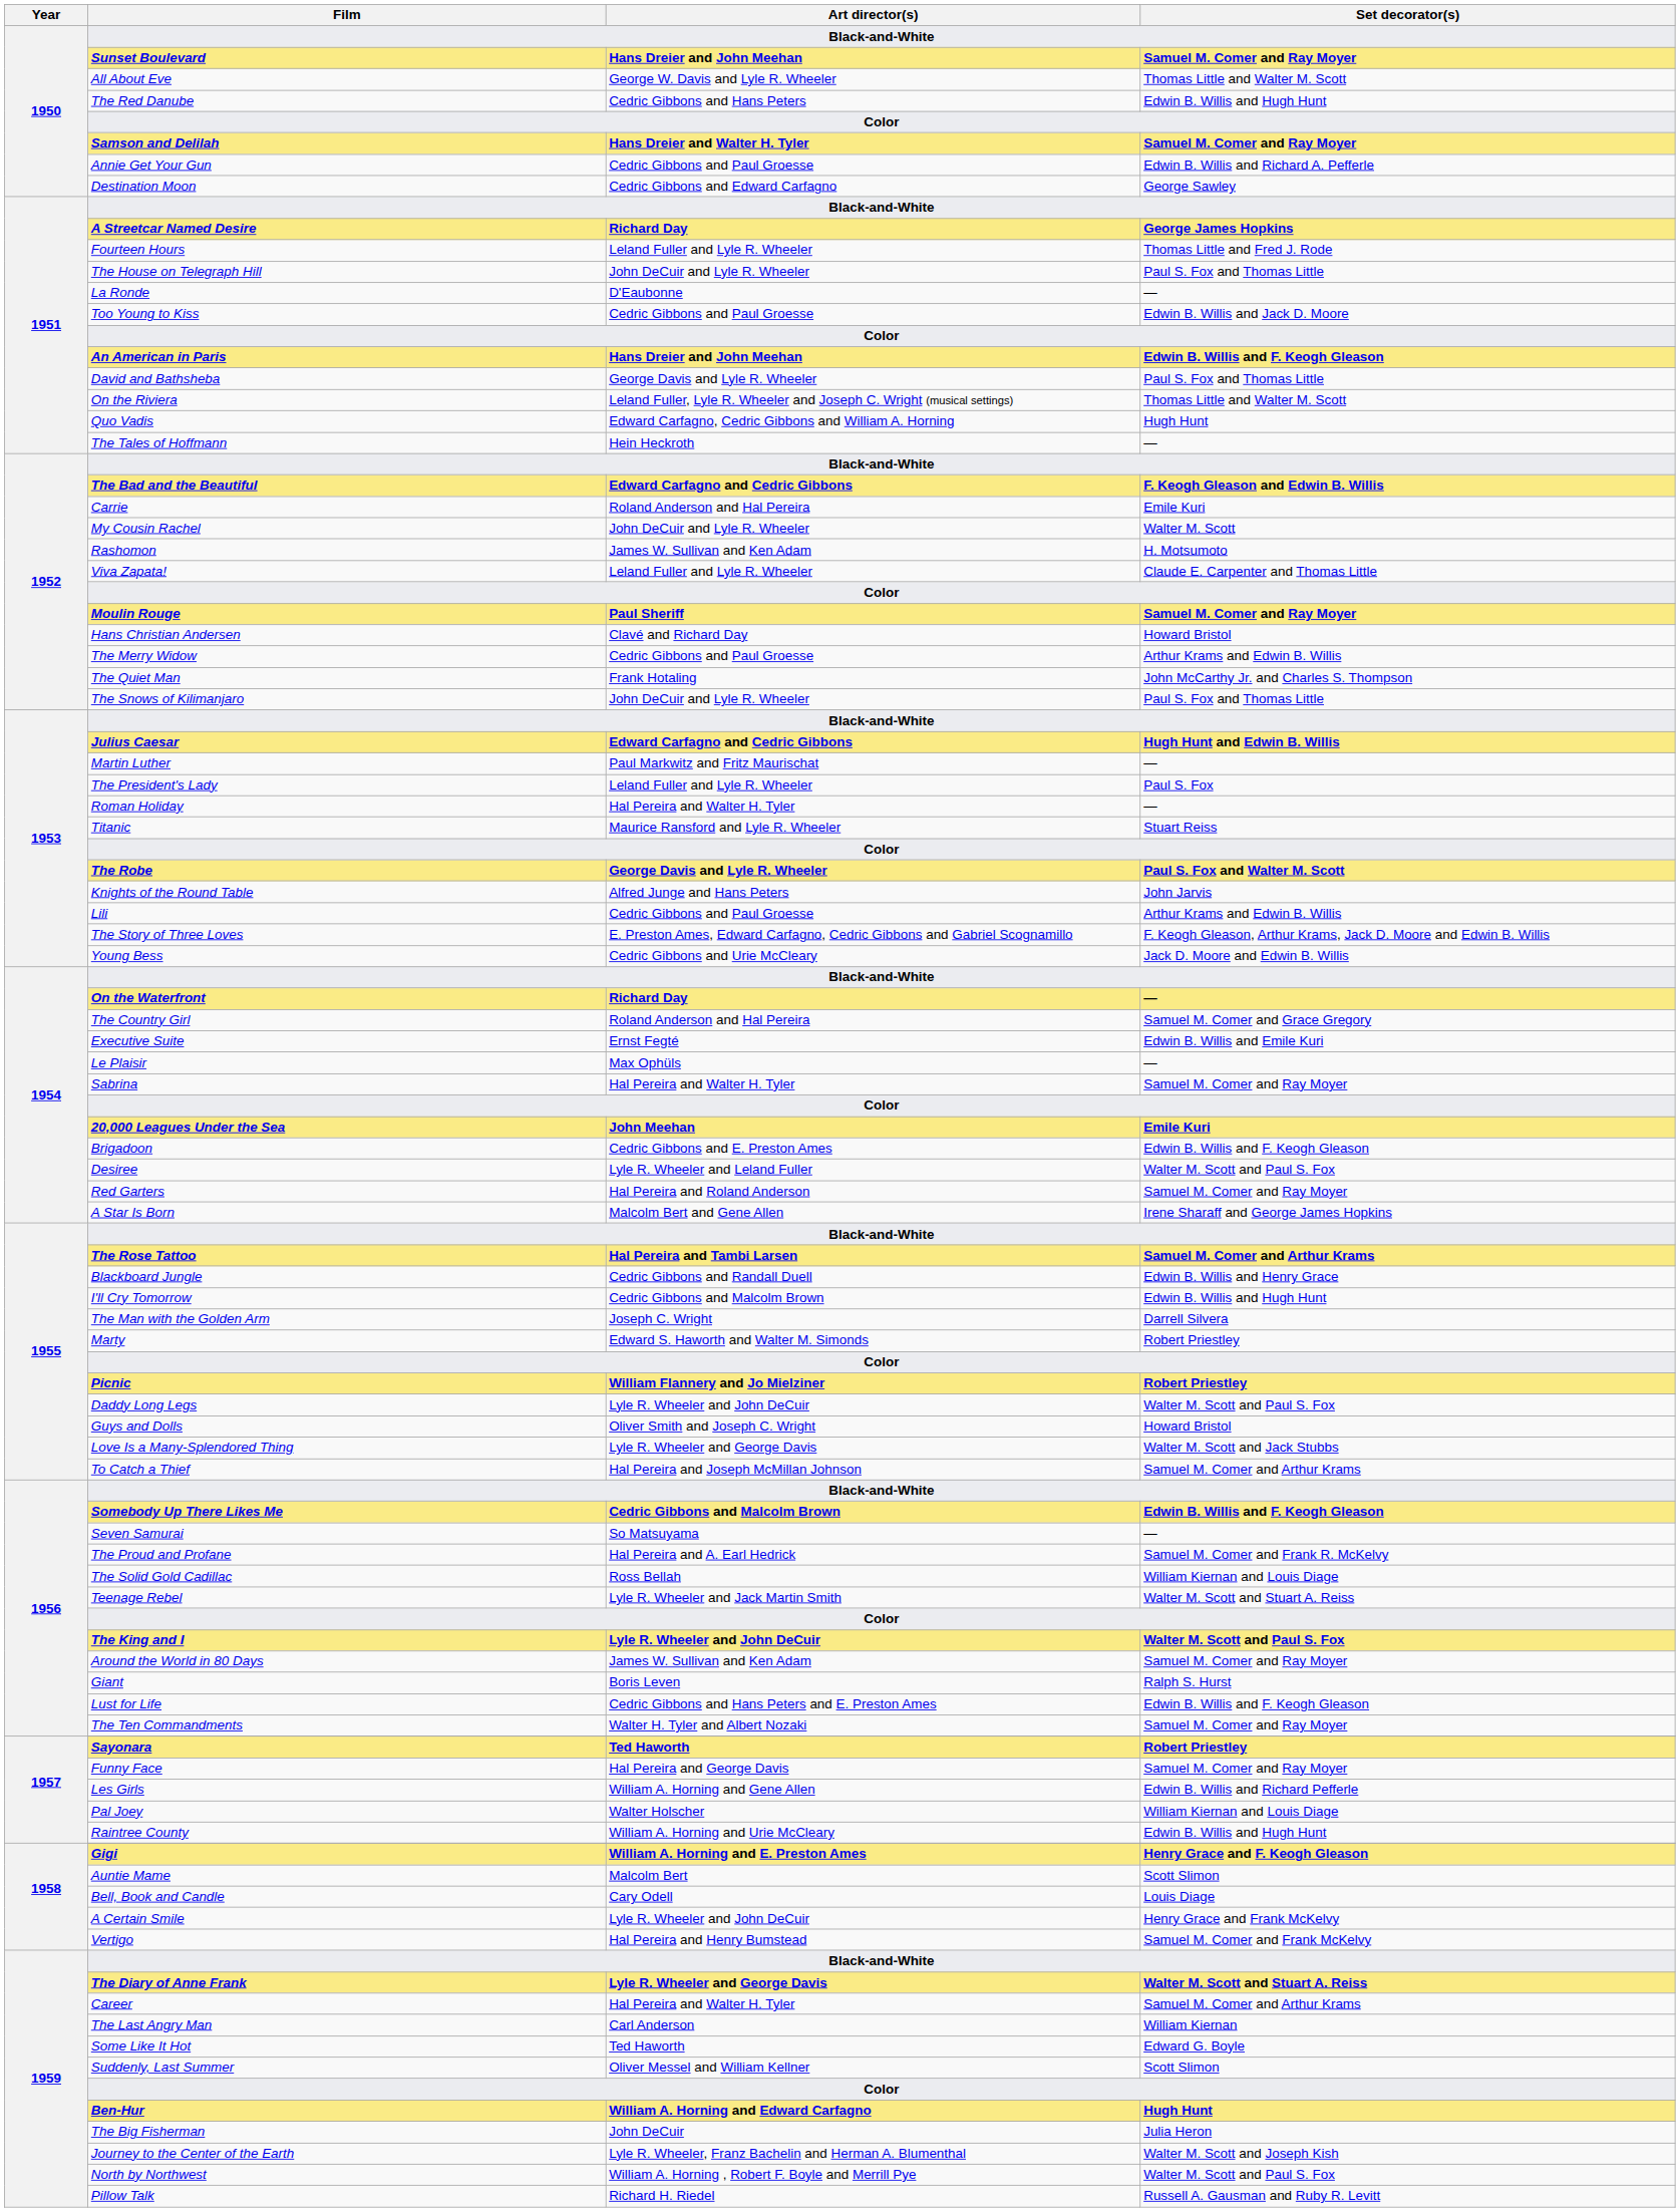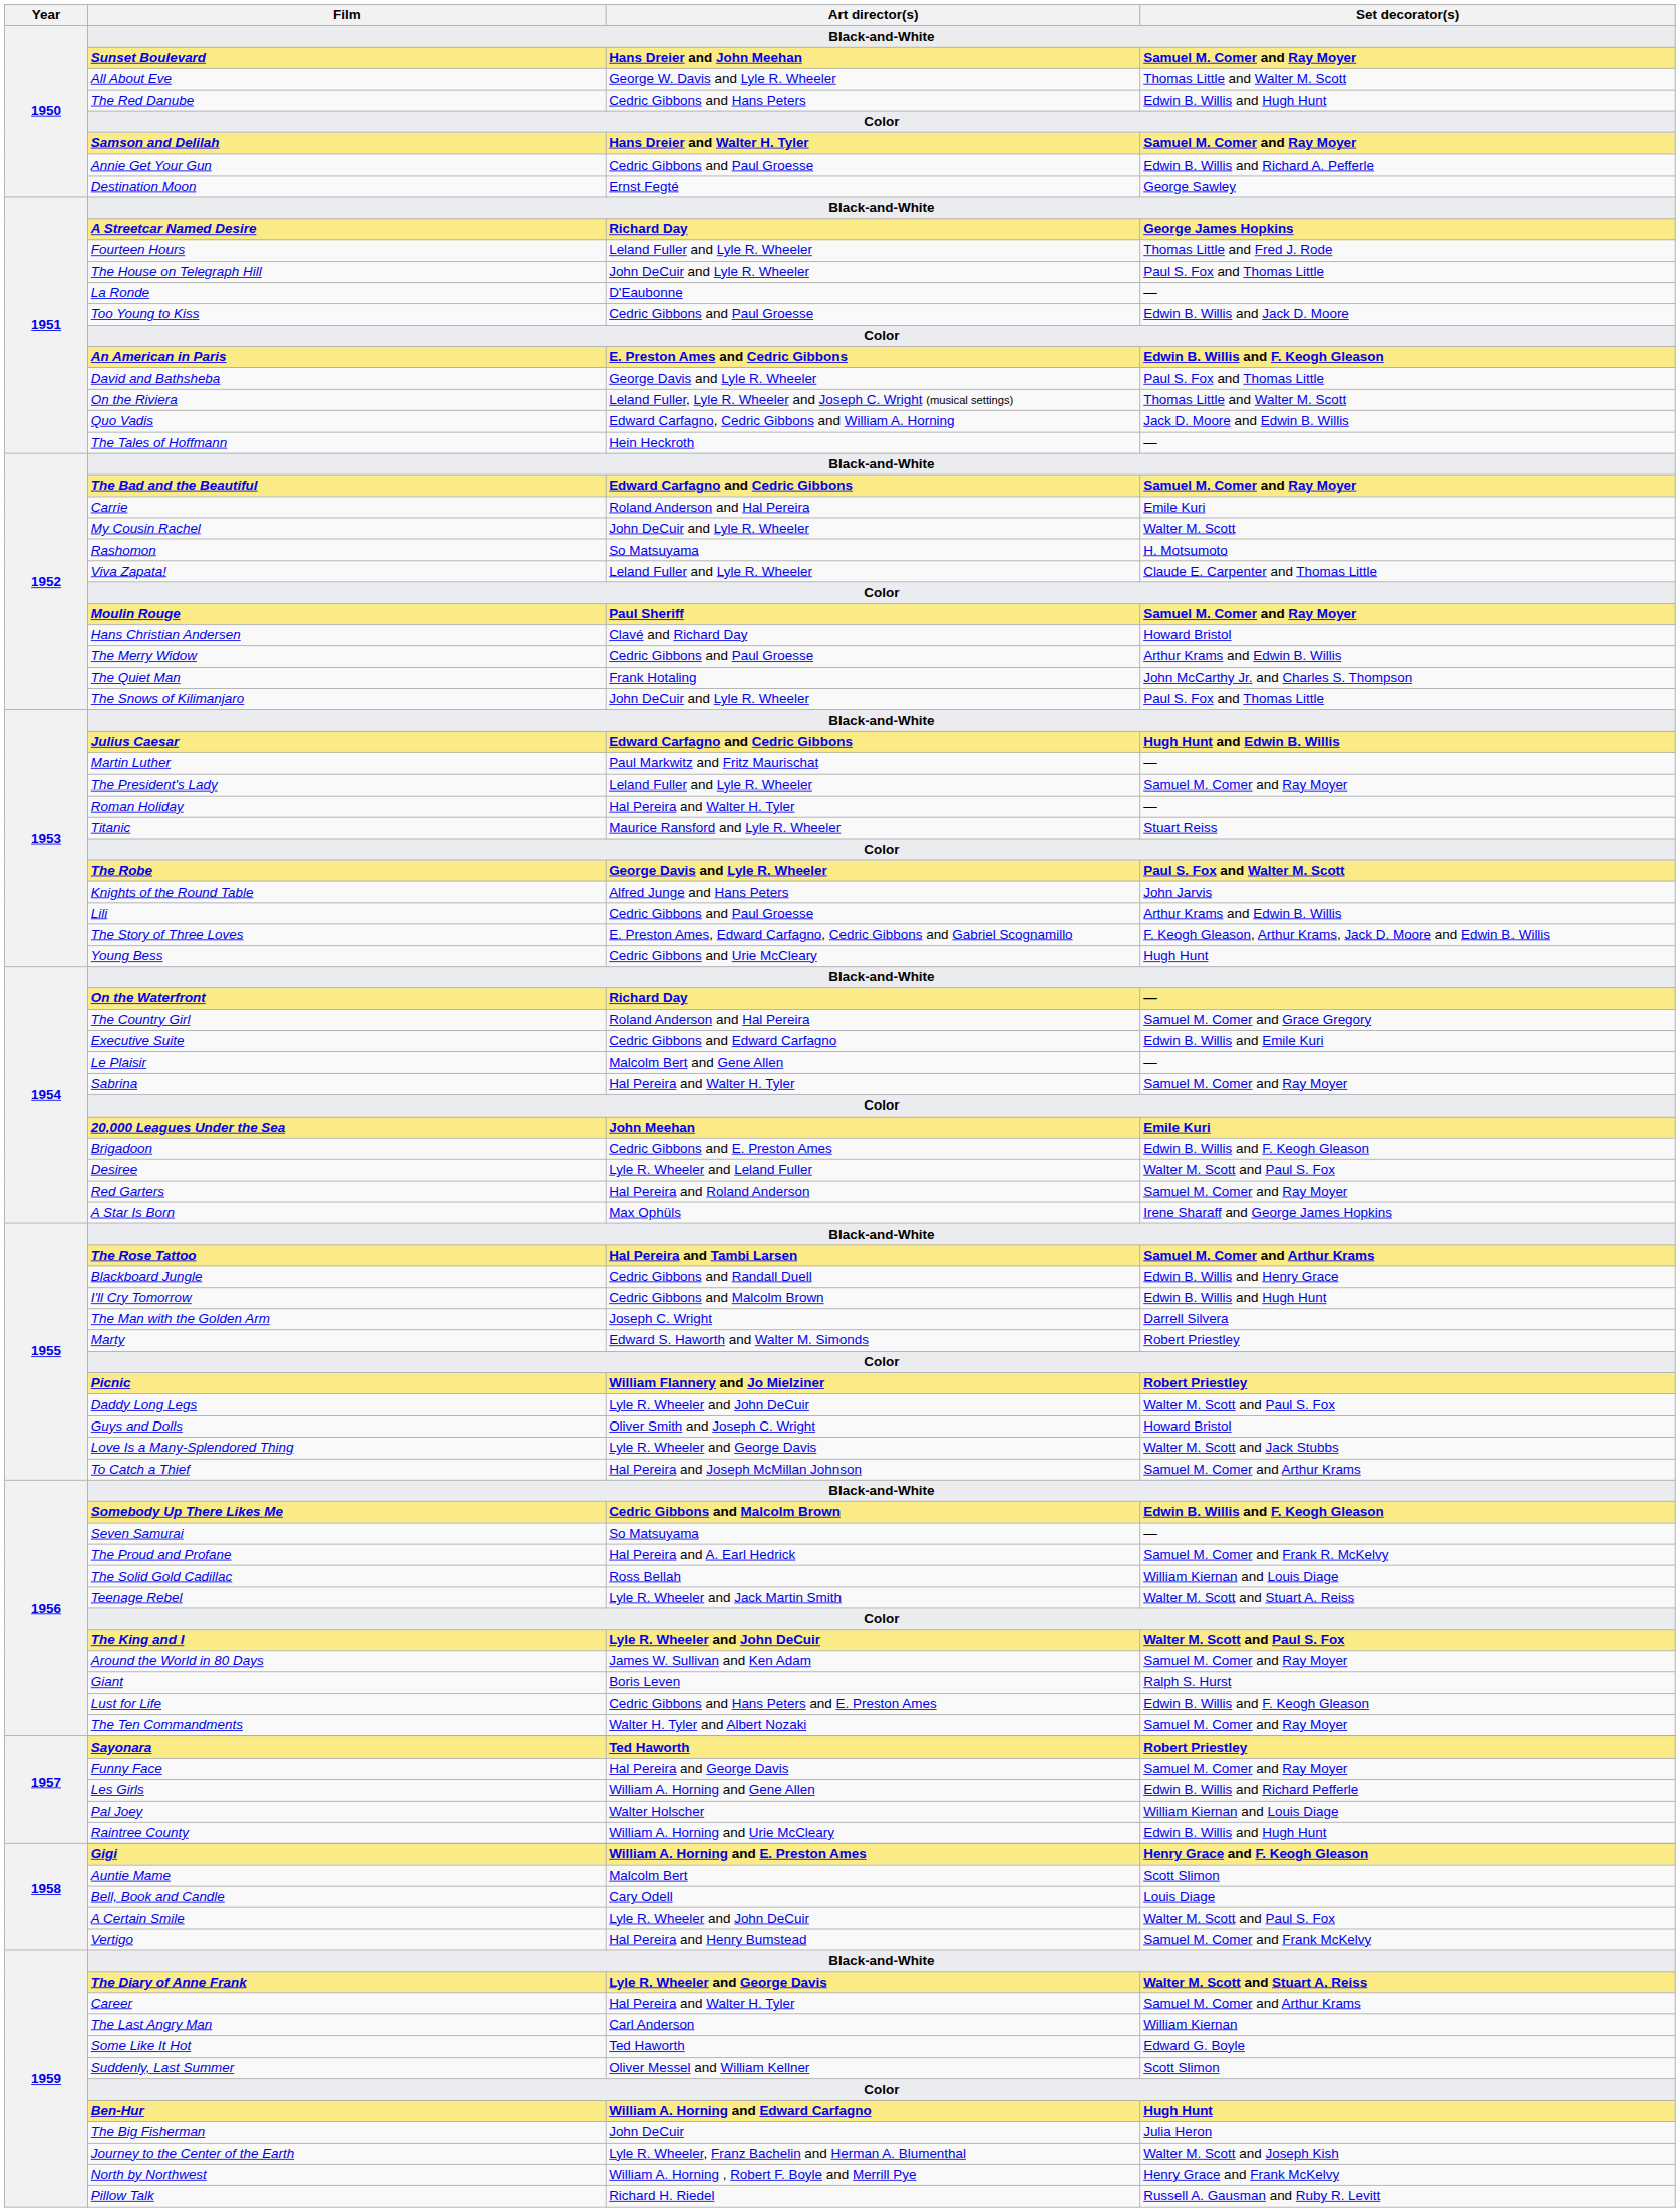Destination Moon | Art director(s): Cedric Gibbons and Edward Carfagno -> Ernst Fegté
An American in Paris | Art director(s): Hans Dreier and John Meehan -> E. Preston Ames and Cedric Gibbons
Quo Vadis | Set decorator(s): Hugh Hunt -> Jack D. Moore and Edwin B. Willis
The Bad and the Beautiful | Set decorator(s): F. Keogh Gleason and Edwin B. Willis -> Samuel M. Comer and Ray Moyer
Rashomon | Art director(s): James W. Sullivan and Ken Adam -> So Matsuyama
The President's Lady | Set decorator(s): Paul S. Fox -> Samuel M. Comer and Ray Moyer
Young Bess | Set decorator(s): Jack D. Moore and Edwin B. Willis -> Hugh Hunt
Executive Suite | Art director(s): Ernst Fegté -> Cedric Gibbons and Edward Carfagno
Le Plaisir | Art director(s): Max Ophüls -> Malcolm Bert and Gene Allen
A Star Is Born | Art director(s): Malcolm Bert and Gene Allen -> Max Ophüls
A Certain Smile | Set decorator(s): Henry Grace and Frank McKelvy -> Walter M. Scott and Paul S. Fox
North by Northwest | Set decorator(s): Walter M. Scott and Paul S. Fox -> Henry Grace and Frank McKelvy
